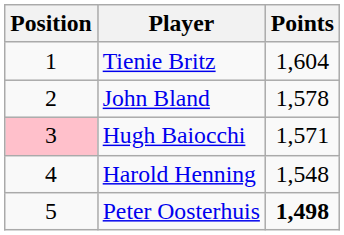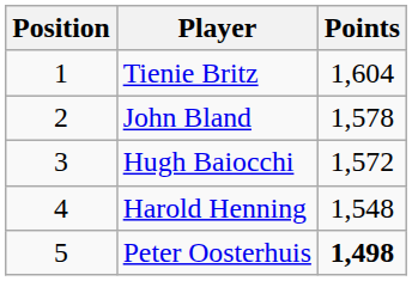Hugh Baiocchi | Position: pink background -> no background
Hugh Baiocchi | Points: 1,571 -> 1,572
